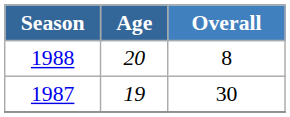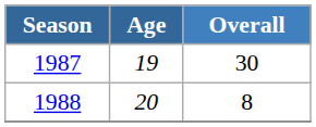rows swapped: 1987 <-> 1988
